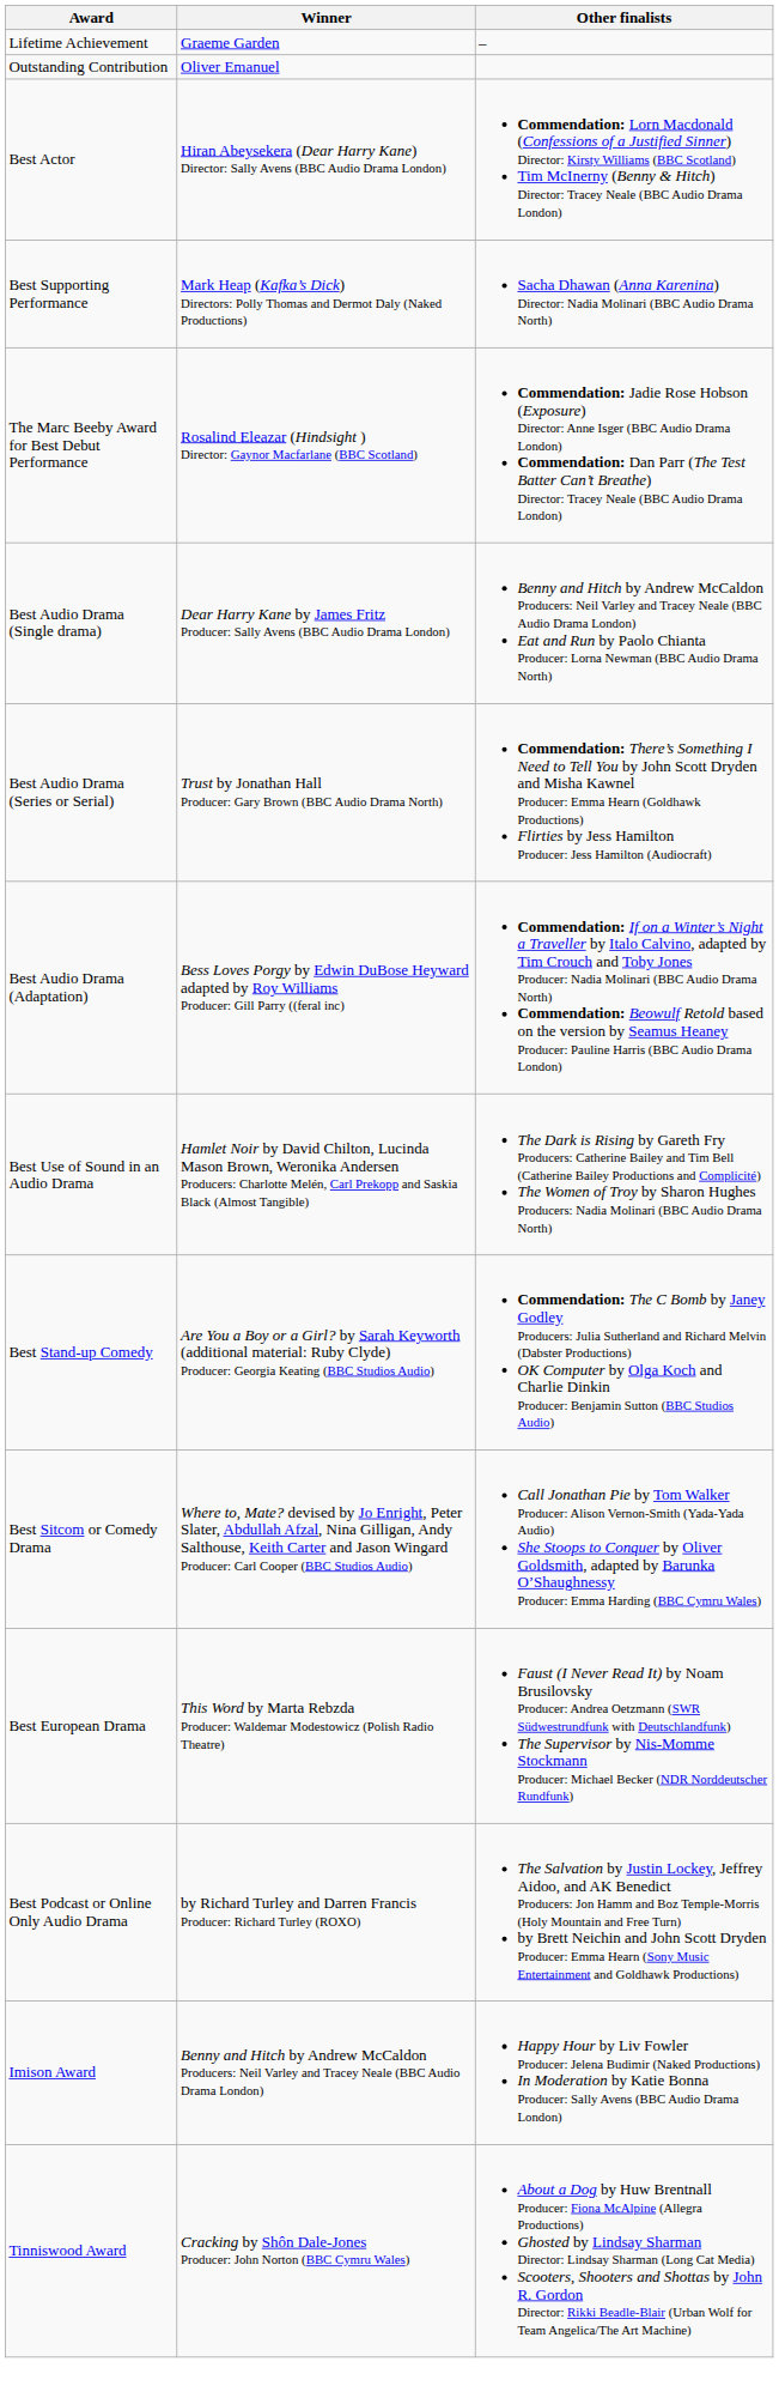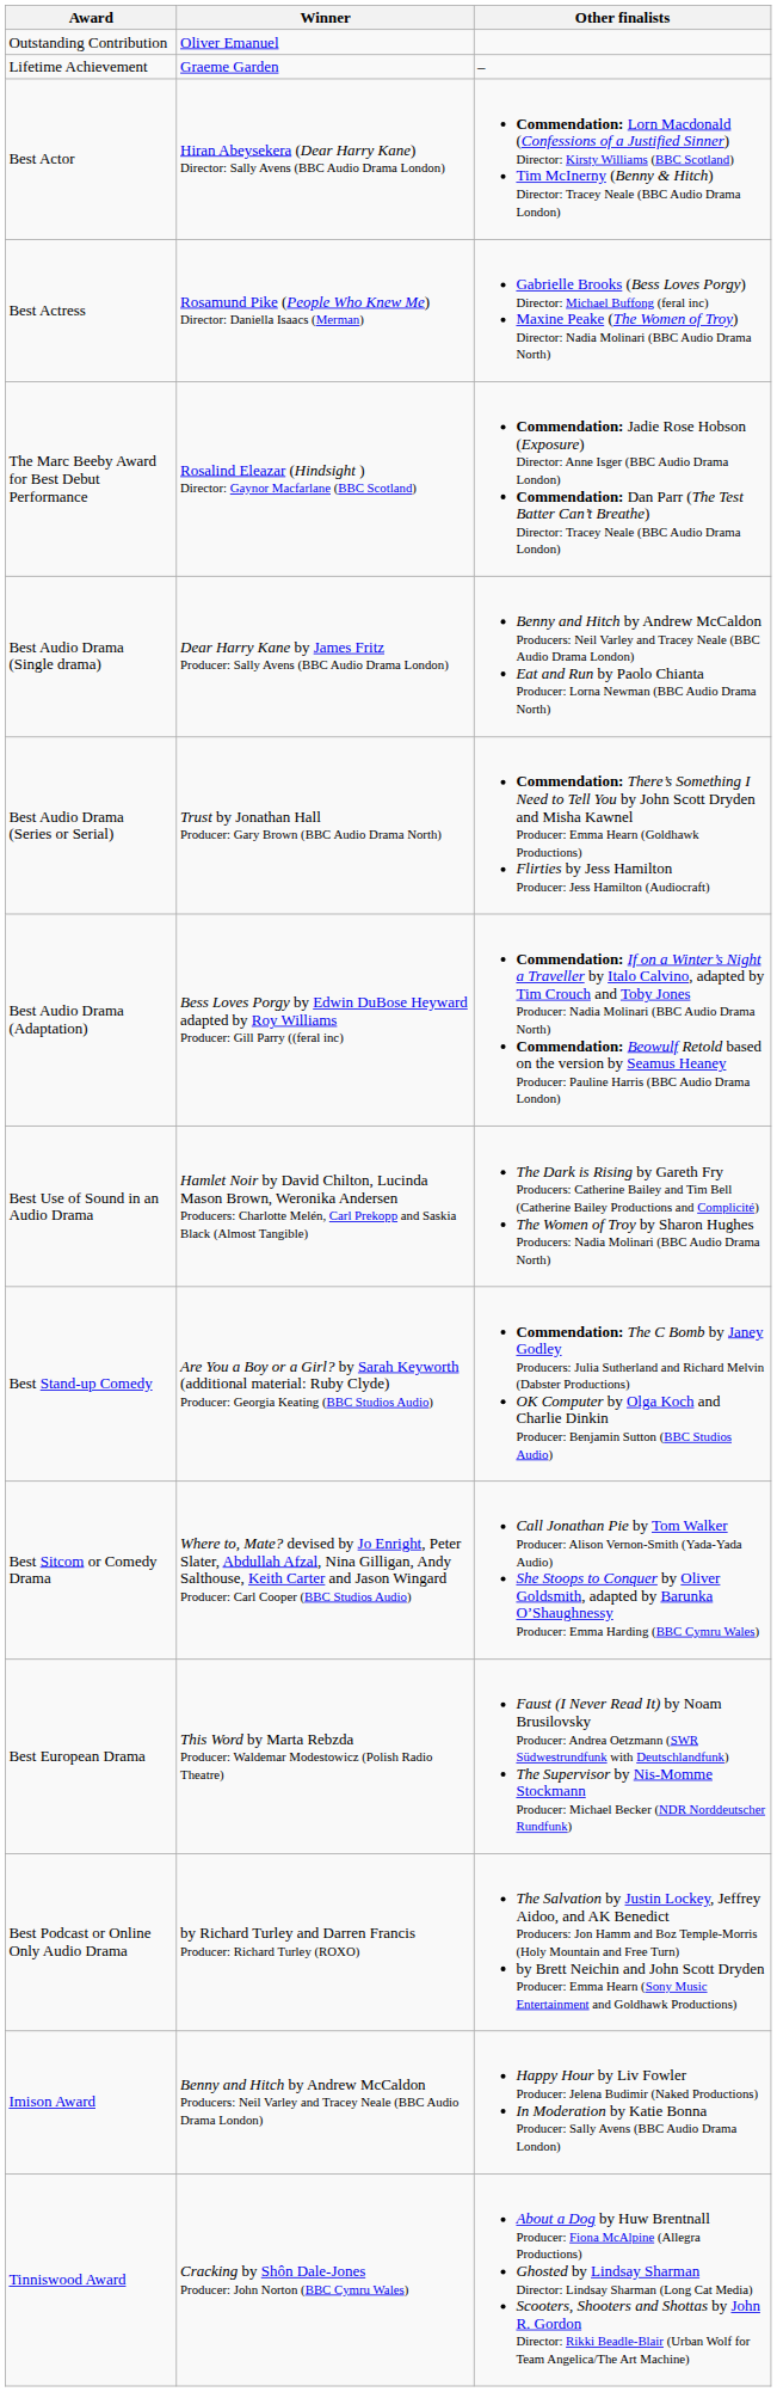rows swapped: Lifetime Achievement <-> Outstanding Contribution
+ row: Best Actress | Rosamund Pike (People Who Knew Me) Director: Daniella Isaacs (Merman) | Gabrielle Brooks (Bess Loves Porgy) Director: Michael Buffong (feral inc) Maxine Peake (The Women of Troy) Director: Nadia Molinari (BBC Audio Drama North)
- row: Best Supporting Performance | Mark Heap (Kafka’s Dick) Directors: Polly Thomas and Dermot Daly (Naked Productions) | Sacha Dhawan (Anna Karenina) Director: Nadia Molinari (BBC Audio Drama North)
